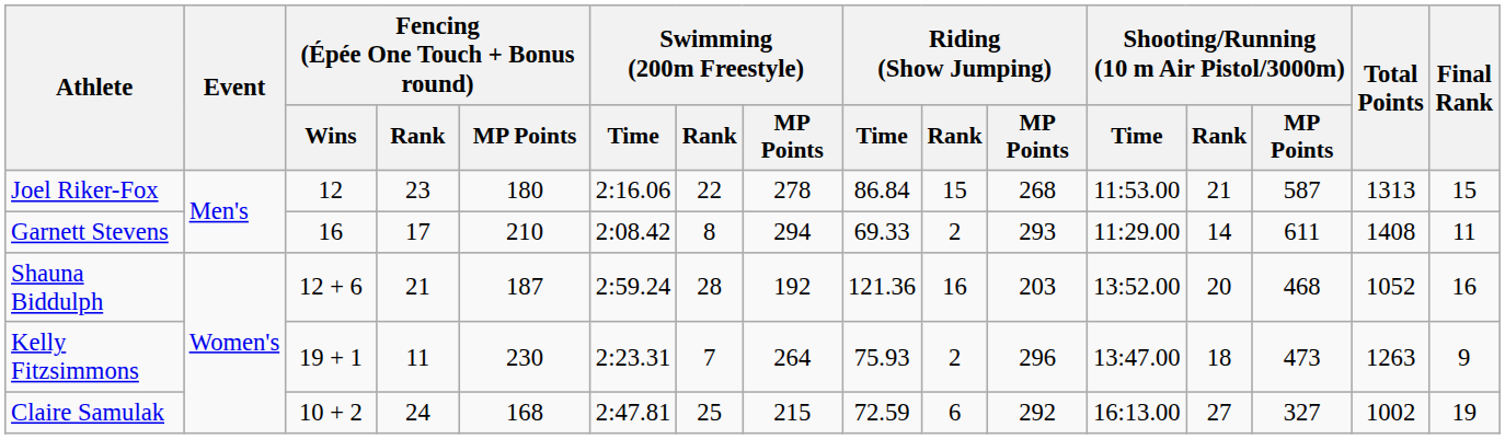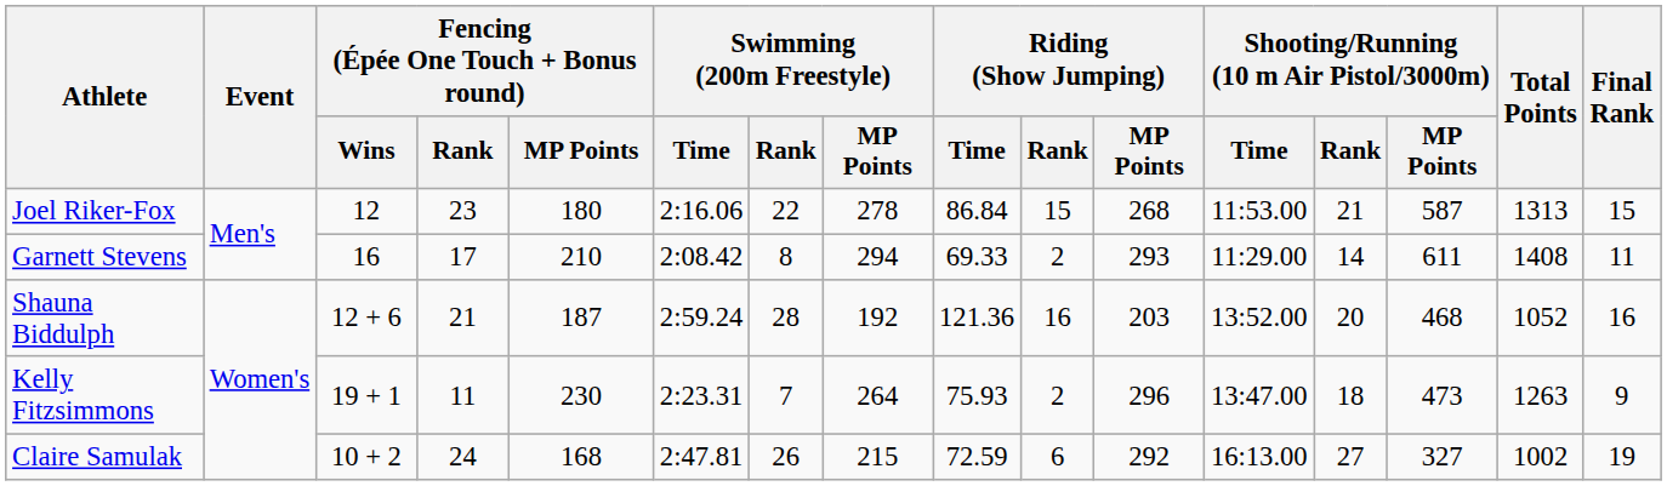Claire Samulak | Swimming (200m Freestyle) / Rank: 25 -> 26
